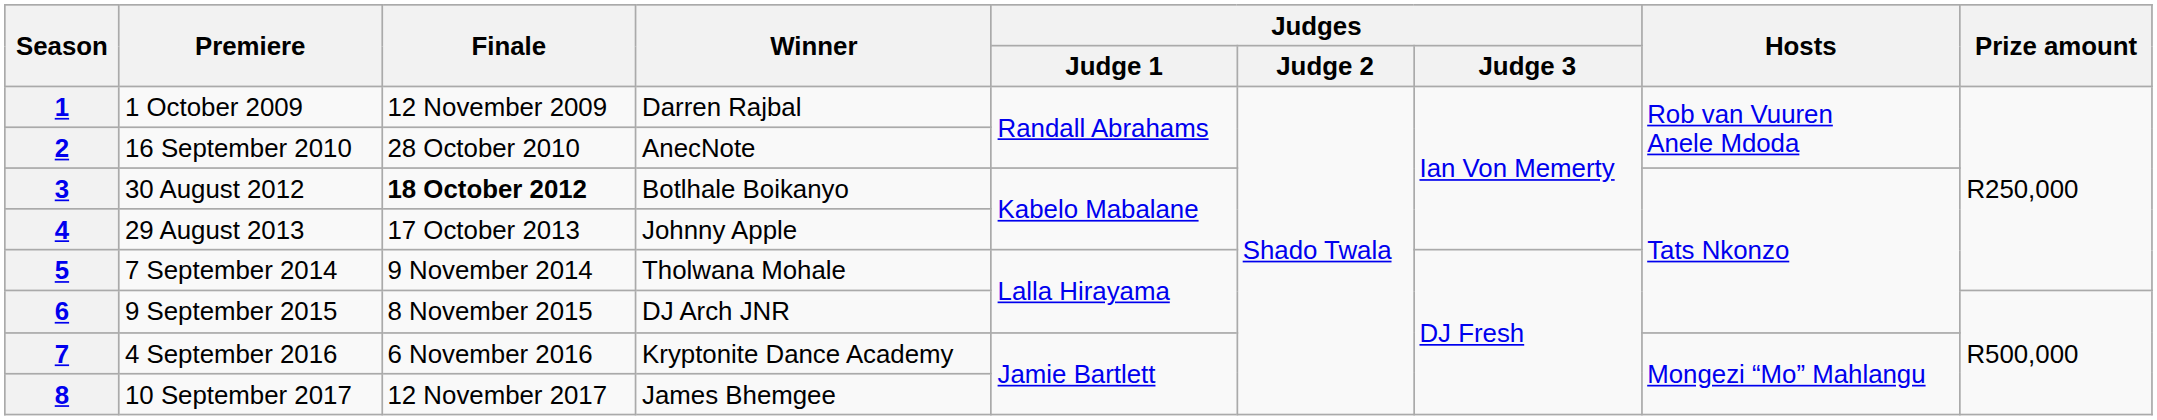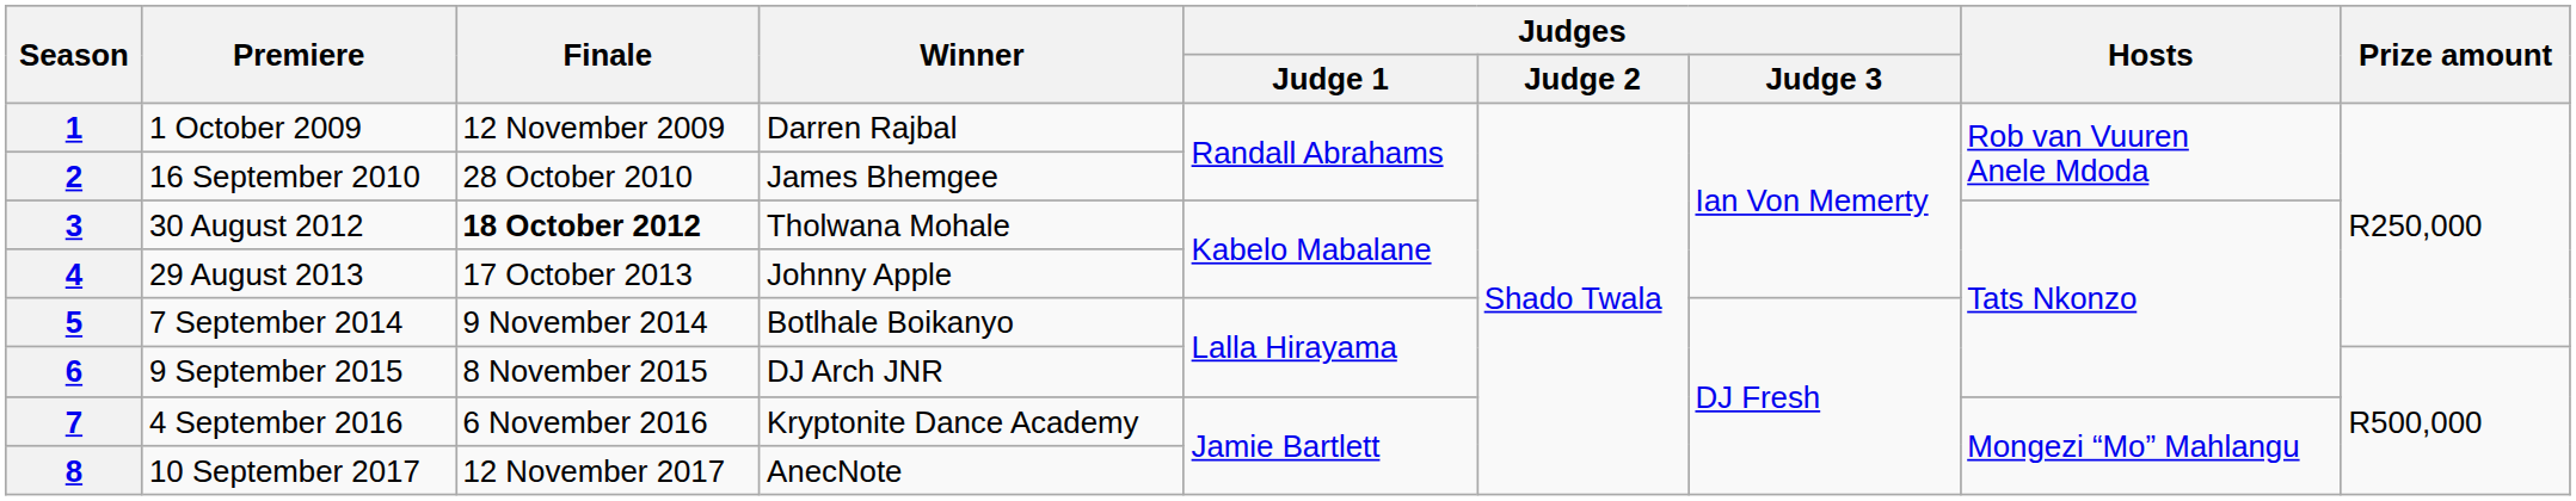2 | Winner: AnecNote -> James Bhemgee
3 | Winner: Botlhale Boikanyo -> Tholwana Mohale
5 | Winner: Tholwana Mohale -> Botlhale Boikanyo
8 | Winner: James Bhemgee -> AnecNote
